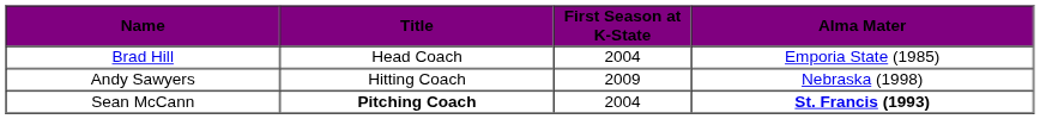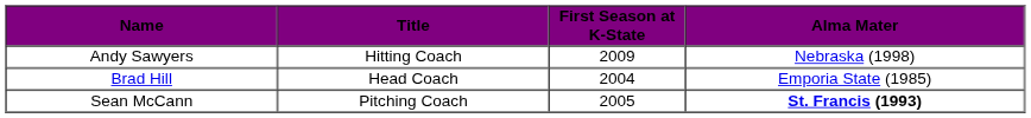rows swapped: Brad Hill <-> Andy Sawyers
Sean McCann | Title: bold -> normal
Sean McCann | First Season at K-State: 2004 -> 2005
